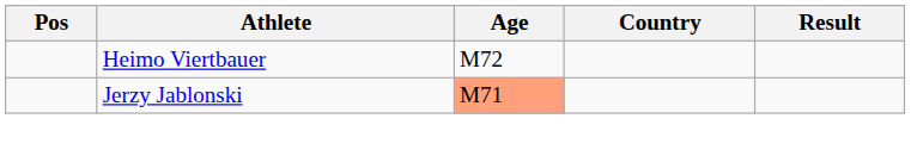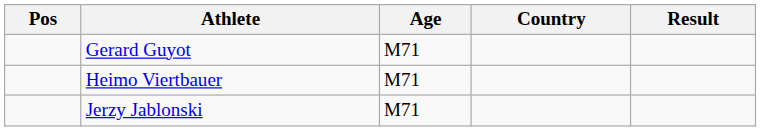+ row: Gerard Guyot | M71
Heimo Viertbauer | Age: M72 -> M71
Jerzy Jablonski | Age: lightsalmon background -> no background
